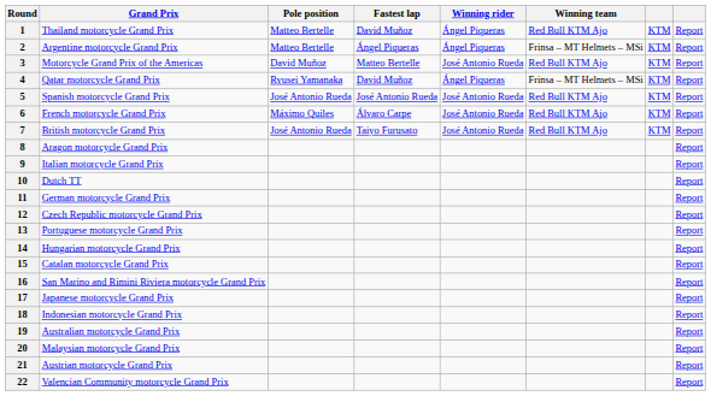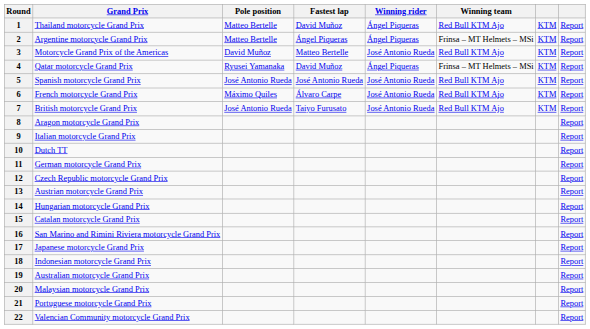13 | Grand Prix: Portuguese motorcycle Grand Prix -> Austrian motorcycle Grand Prix
21 | Grand Prix: Austrian motorcycle Grand Prix -> Portuguese motorcycle Grand Prix
